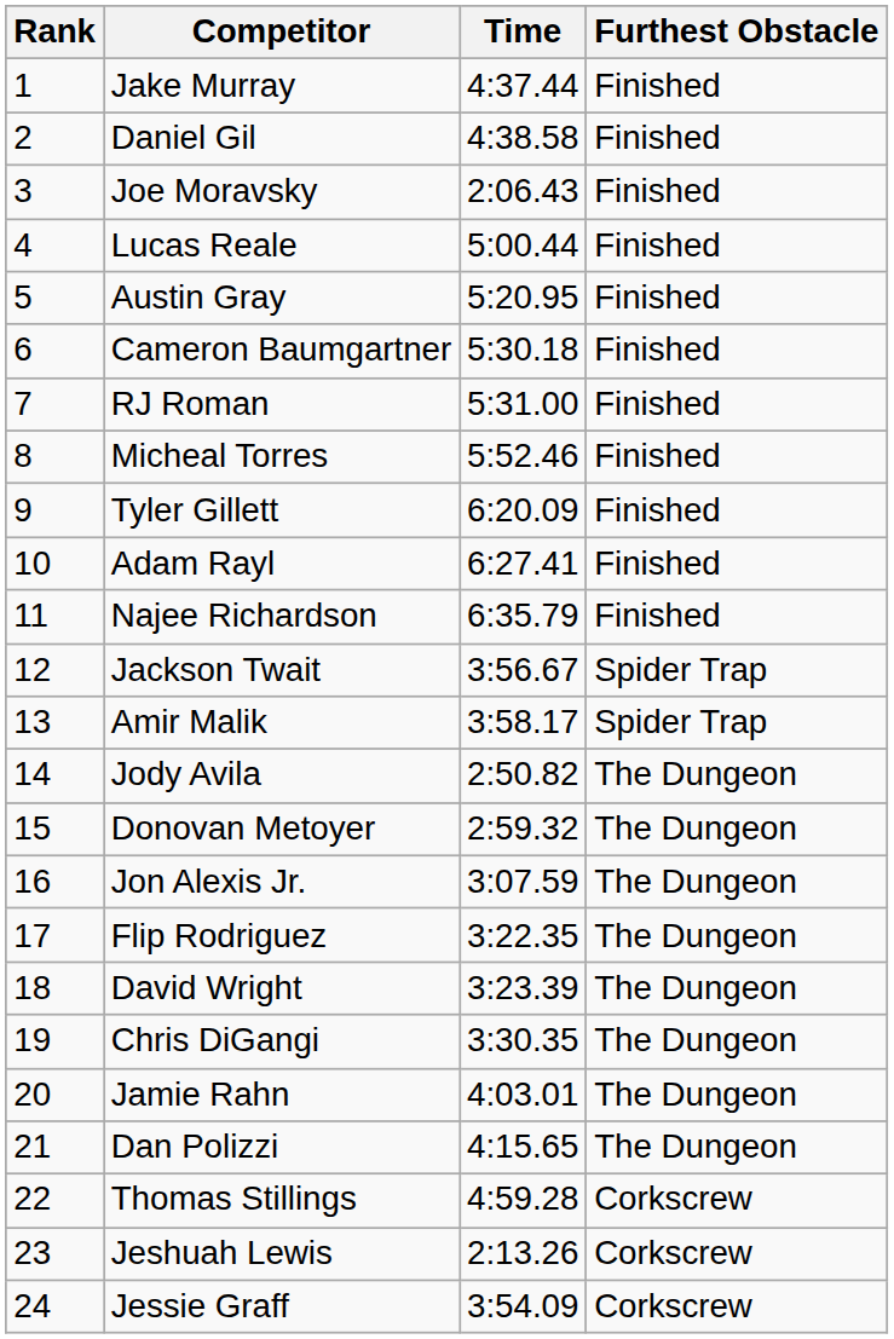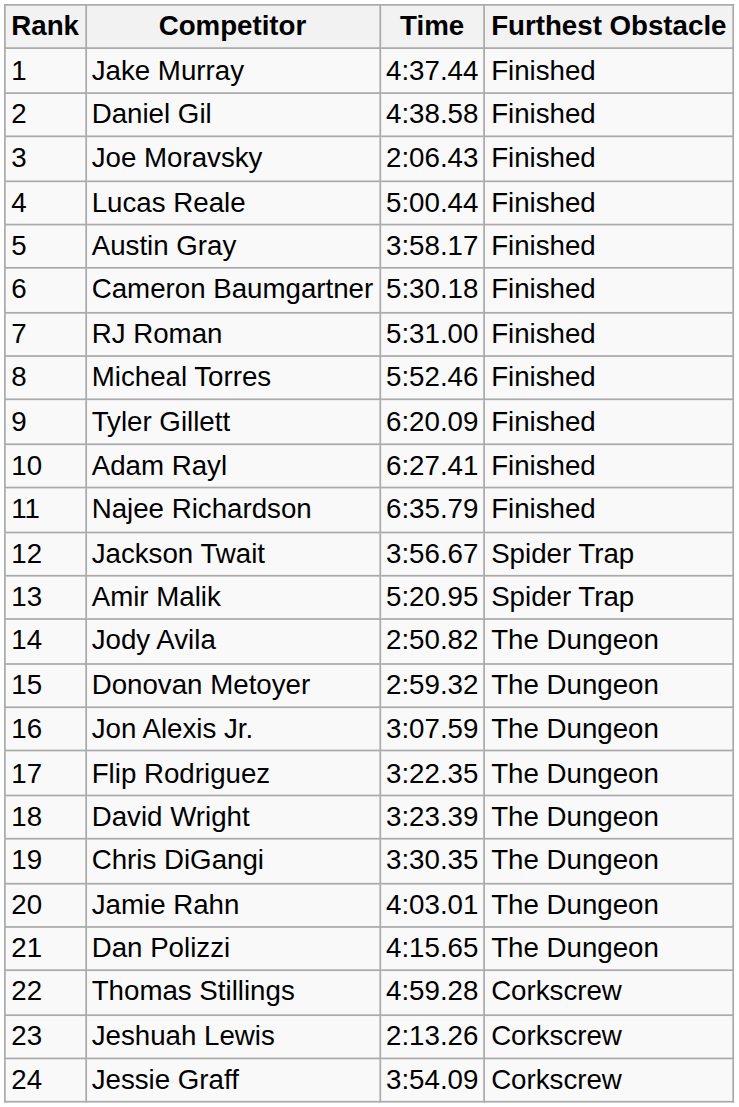Austin Gray | Time: 5:20.95 -> 3:58.17
Amir Malik | Time: 3:58.17 -> 5:20.95
